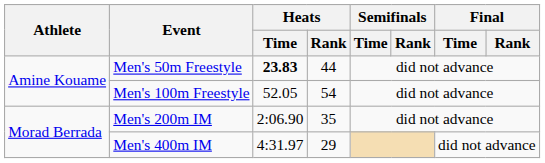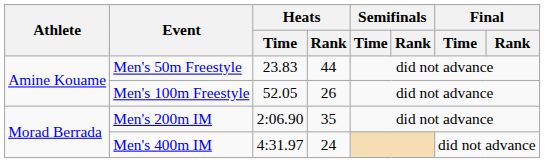Men's 50m Freestyle | Heats / Time: bold -> normal
Men's 100m Freestyle | Heats / Rank: 54 -> 26
Men's 400m IM | Heats / Rank: 29 -> 24
